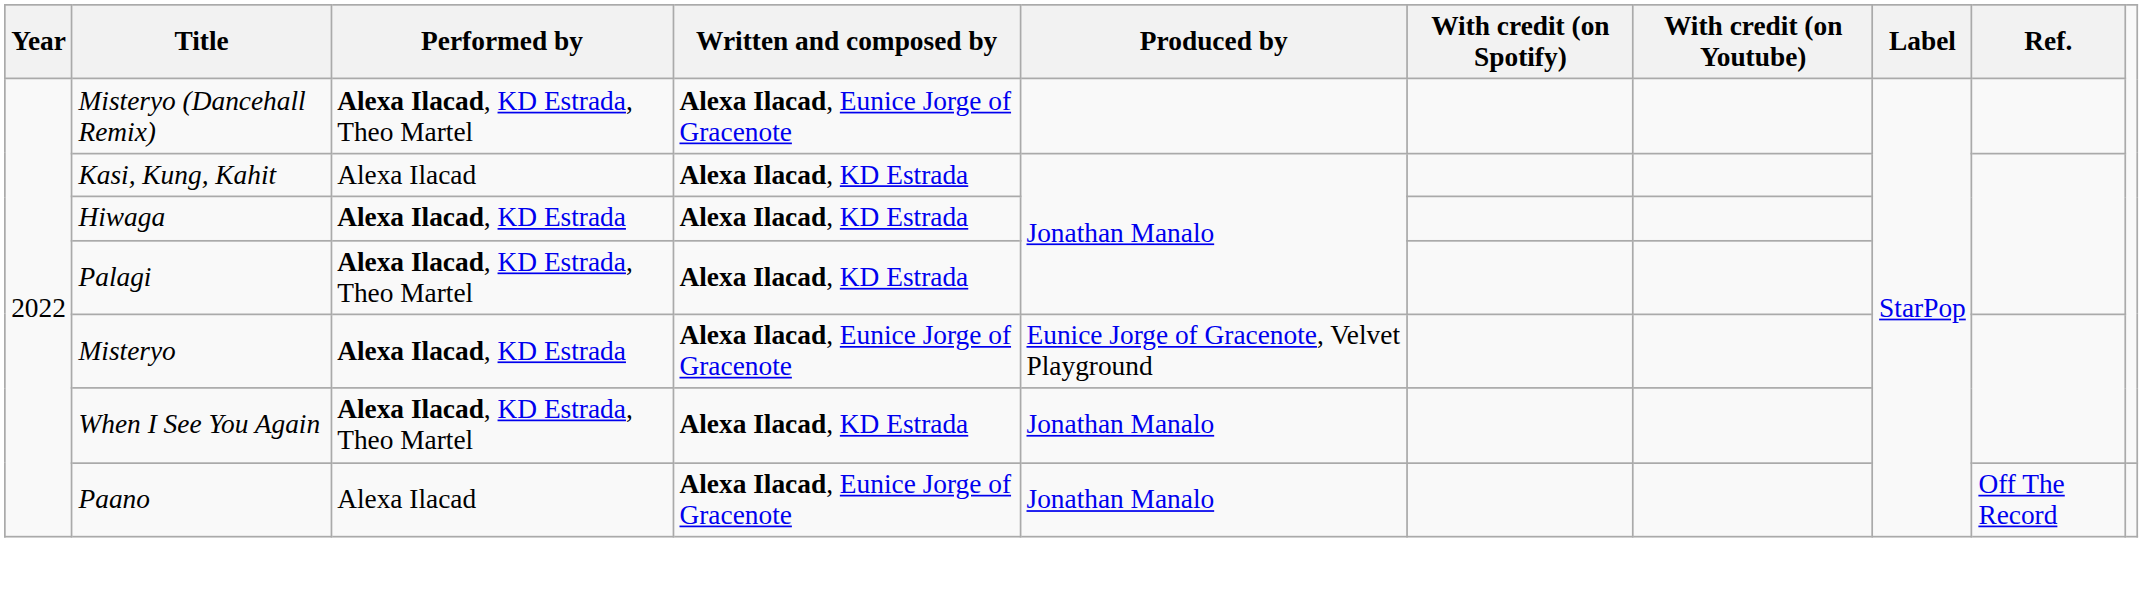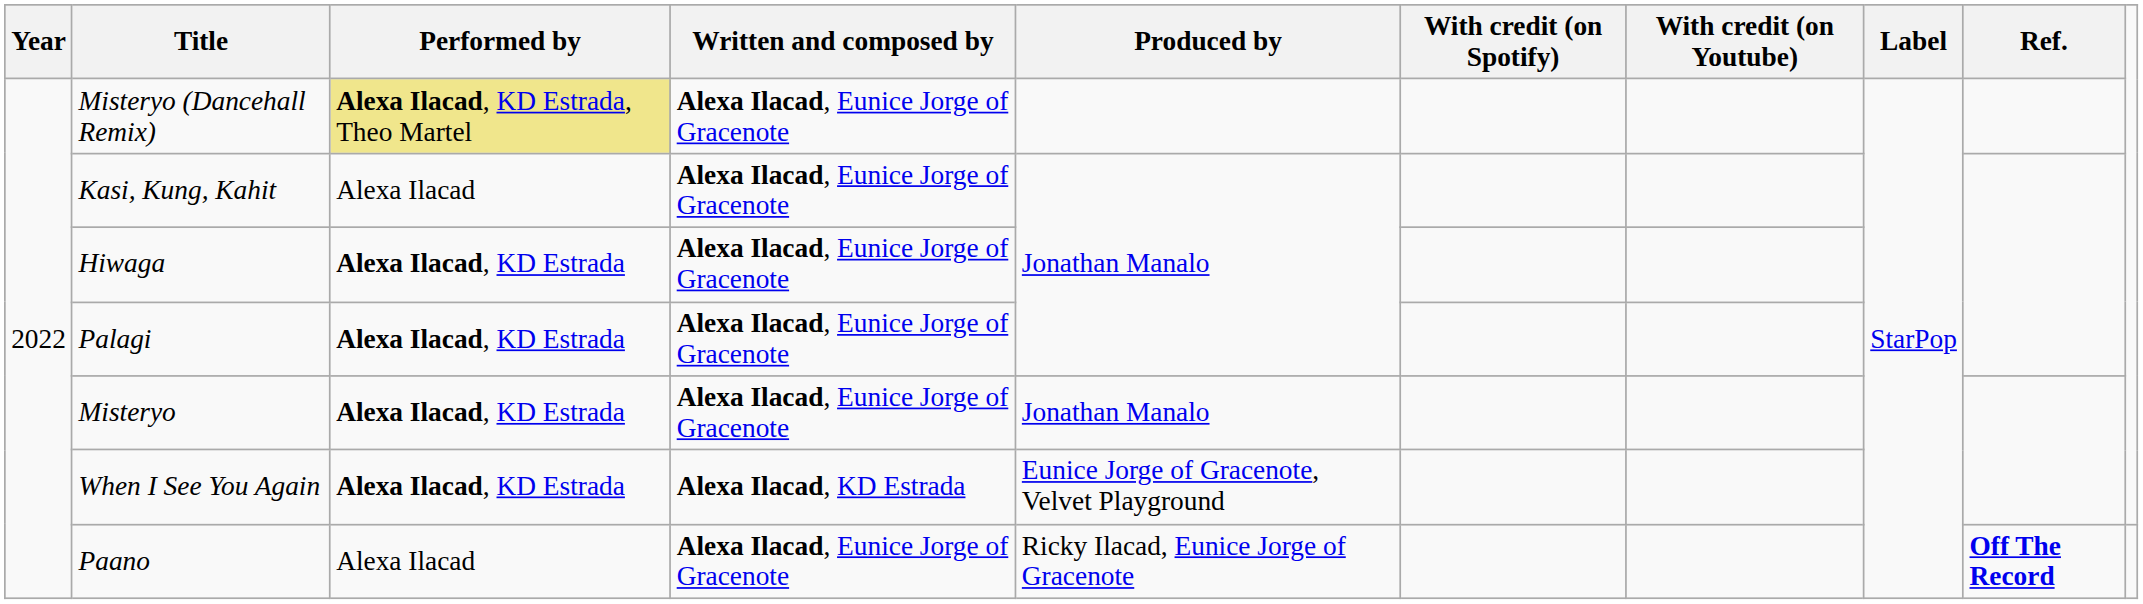Misteryo (Dancehall Remix) | Performed by: no background -> khaki background
Kasi, Kung, Kahit | Written and composed by: Alexa Ilacad, KD Estrada -> Alexa Ilacad, Eunice Jorge of Gracenote
Hiwaga | Written and composed by: Alexa Ilacad, KD Estrada -> Alexa Ilacad, Eunice Jorge of Gracenote
Palagi | Performed by: Alexa Ilacad, KD Estrada, Theo Martel -> Alexa Ilacad, KD Estrada
Palagi | Written and composed by: Alexa Ilacad, KD Estrada -> Alexa Ilacad, Eunice Jorge of Gracenote
Misteryo | Produced by: Eunice Jorge of Gracenote, Velvet Playground -> Jonathan Manalo
When I See You Again | Performed by: Alexa Ilacad, KD Estrada, Theo Martel -> Alexa Ilacad, KD Estrada
When I See You Again | Produced by: Jonathan Manalo -> Eunice Jorge of Gracenote, Velvet Playground
Paano | Produced by: Jonathan Manalo -> Ricky Ilacad, Eunice Jorge of Gracenote
Paano | Ref.: normal -> bold
